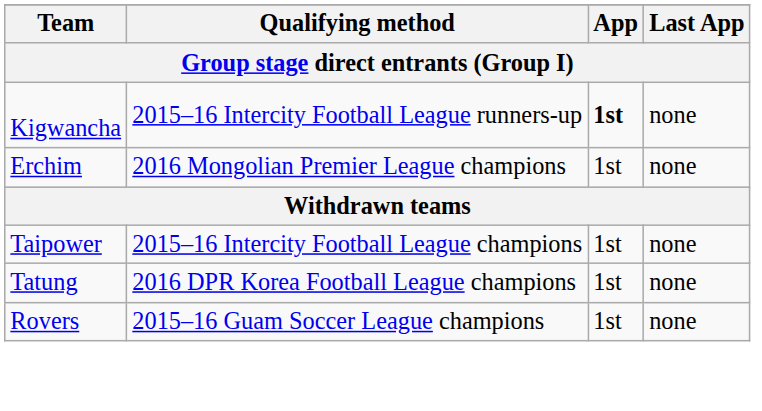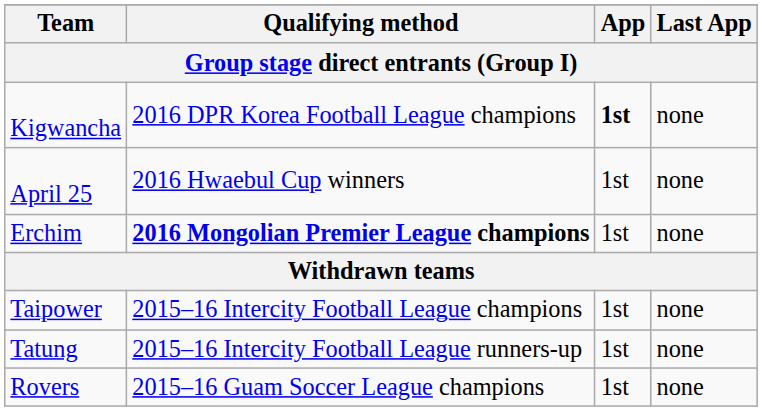Kigwancha | Qualifying method: 2015–16 Intercity Football League runners-up -> 2016 DPR Korea Football League champions
+ row: April 25 | 2016 Hwaebul Cup winners | 1st | none
Erchim | Qualifying method: normal -> bold
Tatung | Qualifying method: 2016 DPR Korea Football League champions -> 2015–16 Intercity Football League runners-up
